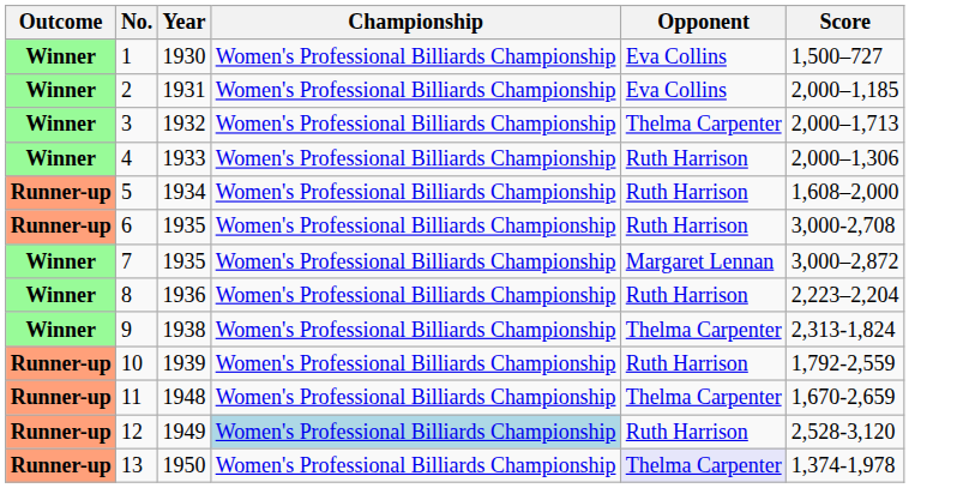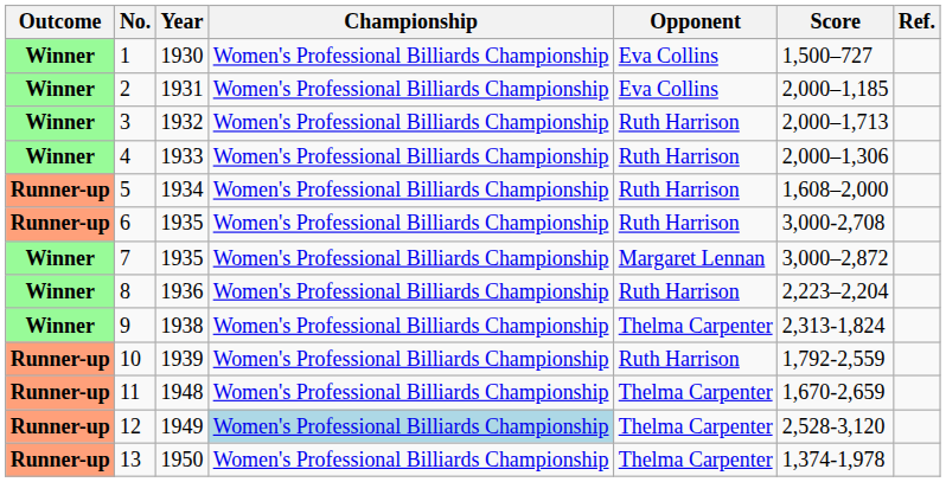+ column: Ref.
3 | Opponent: Thelma Carpenter -> Ruth Harrison
12 | Opponent: Ruth Harrison -> Thelma Carpenter
13 | Opponent: lavender background -> no background
